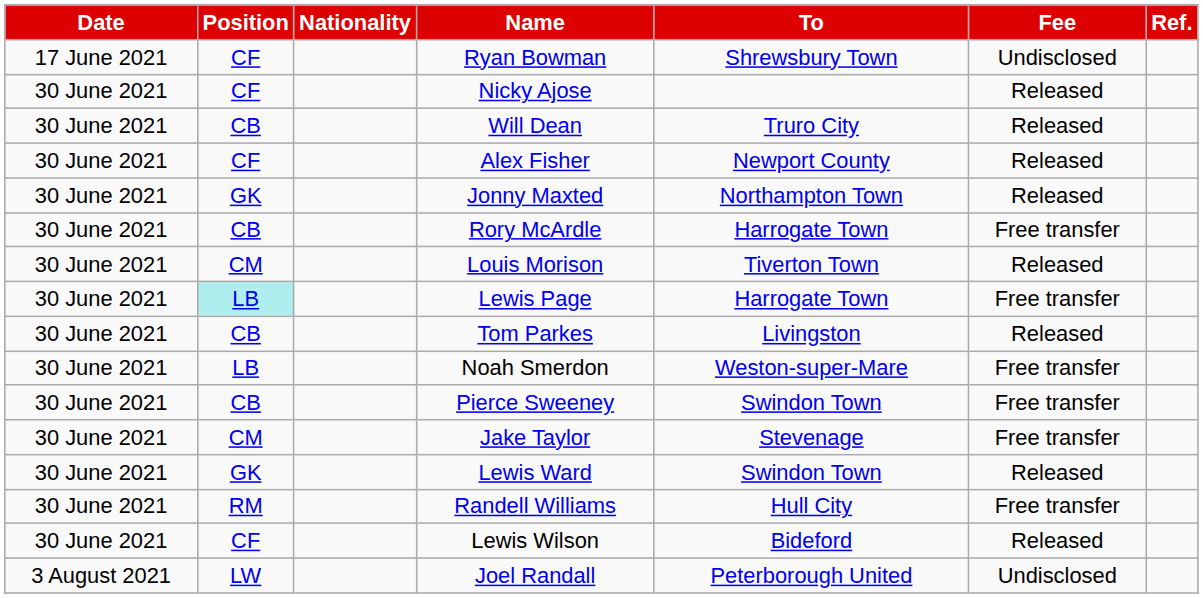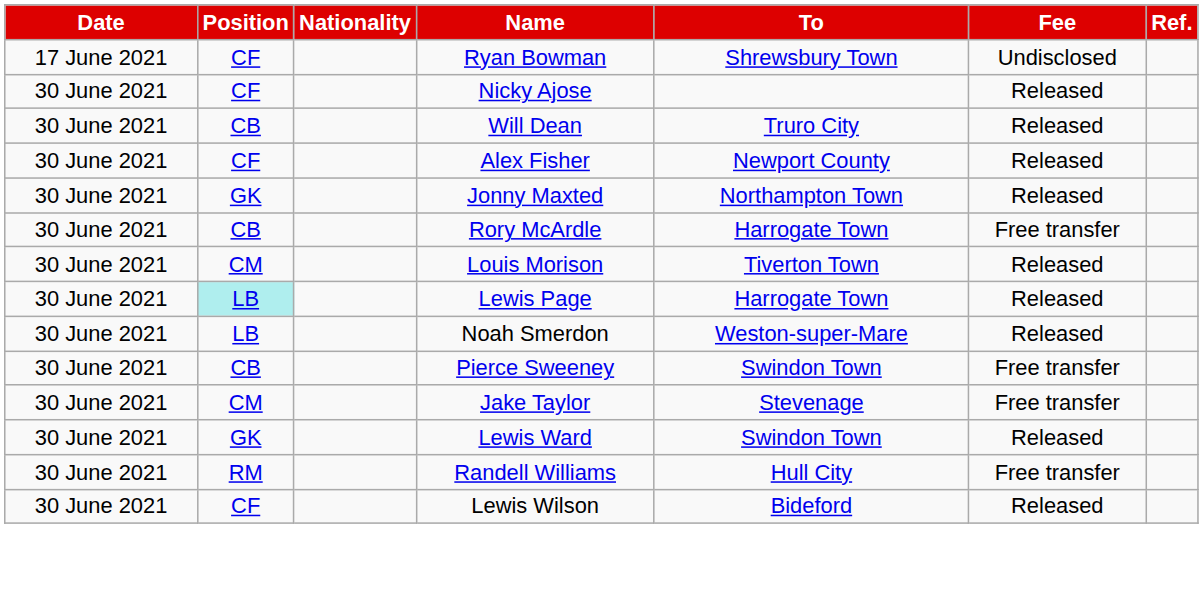Lewis Page | Fee: Free transfer -> Released
- row: 30 June 2021 | CB | Tom Parkes | Livingston | Released
Noah Smerdon | Fee: Free transfer -> Released
- row: 3 August 2021 | LW | Joel Randall | Peterborough United | Undisclosed
